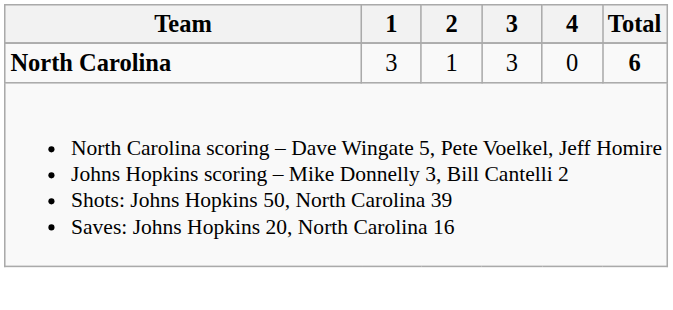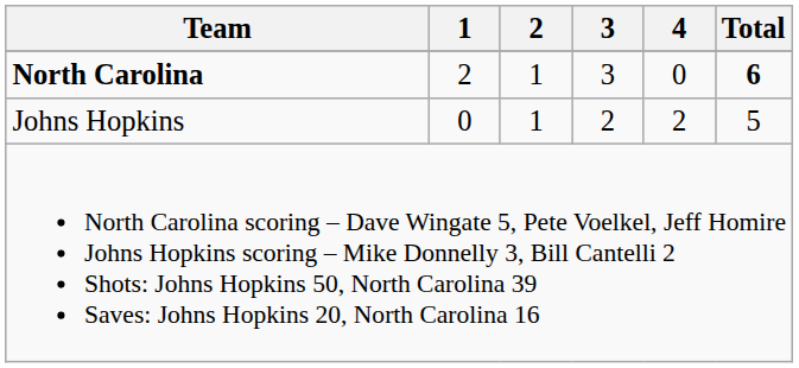North Carolina | 1: 3 -> 2
+ row: Johns Hopkins | 0 | 1 | 2 | 2 | 5
